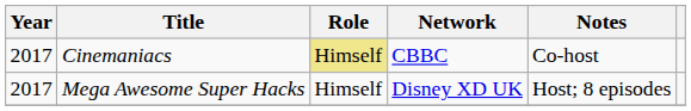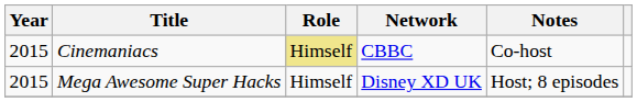Cinemaniacs | Year: 2017 -> 2015
Mega Awesome Super Hacks | Year: 2017 -> 2015
